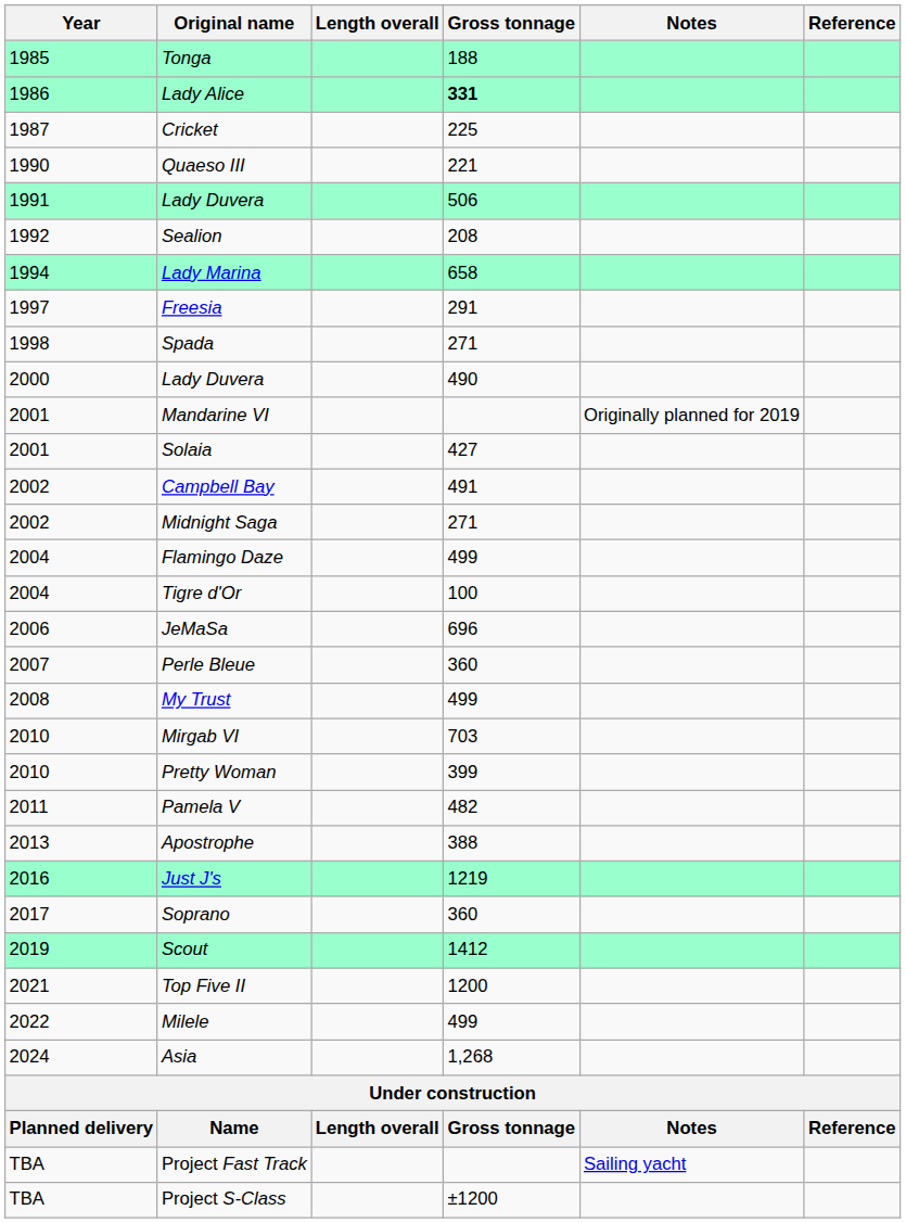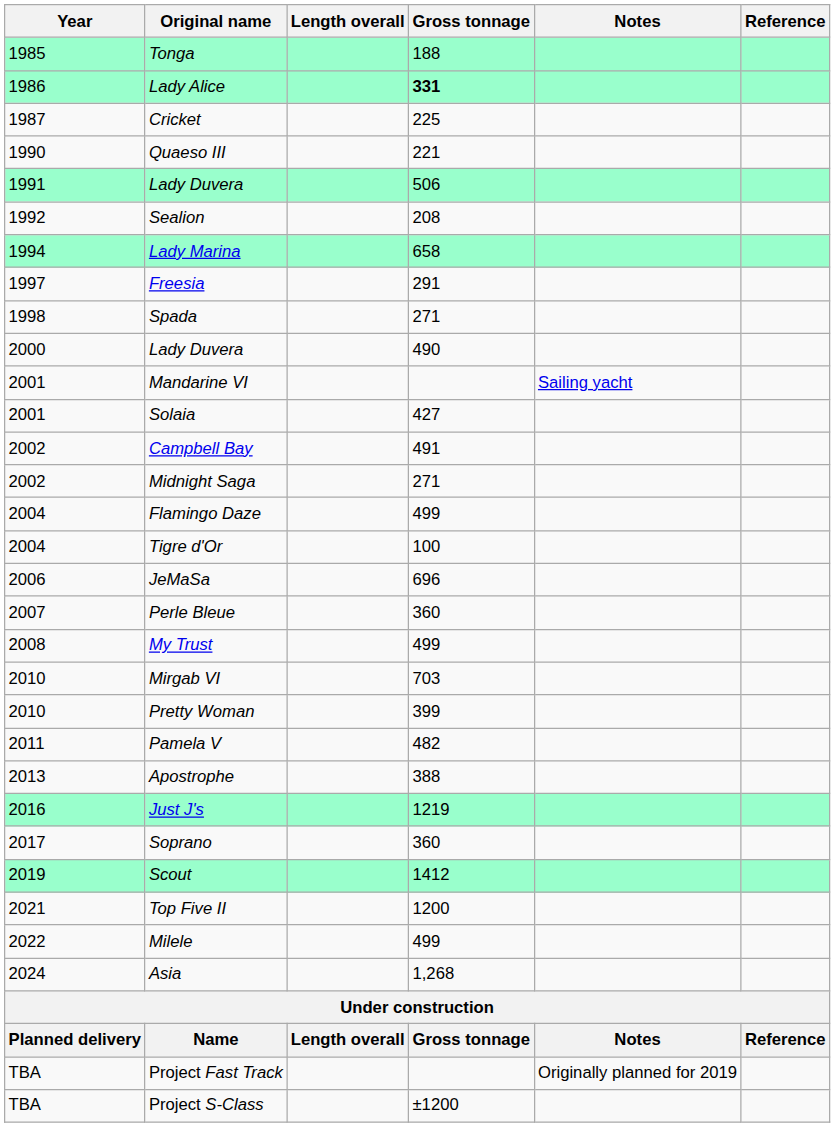Mandarine VI | Notes: Originally planned for 2019 -> Sailing yacht
Project Fast Track | Notes: Sailing yacht -> Originally planned for 2019
